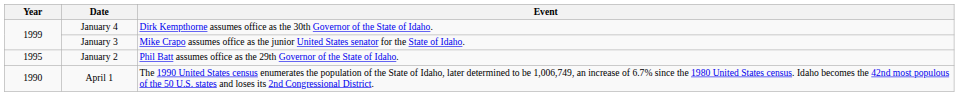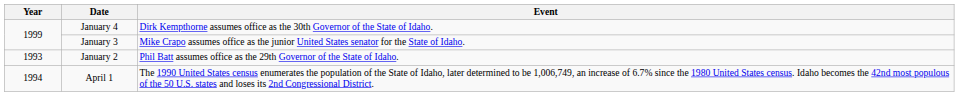January 2 | Year: 1995 -> 1993
April 1 | Year: 1990 -> 1994
